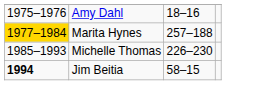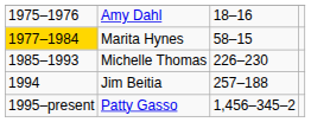Marita Hynes | column 3: 257–188 -> 58–15
Jim Beitia | column 1: bold -> normal
Jim Beitia | column 3: 58–15 -> 257–188
+ row: 1995–present | Patty Gasso | 1,456–345–2
